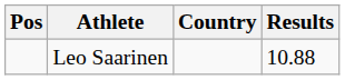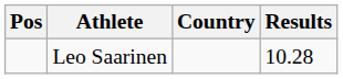Leo Saarinen | Results: 10.88 -> 10.28
